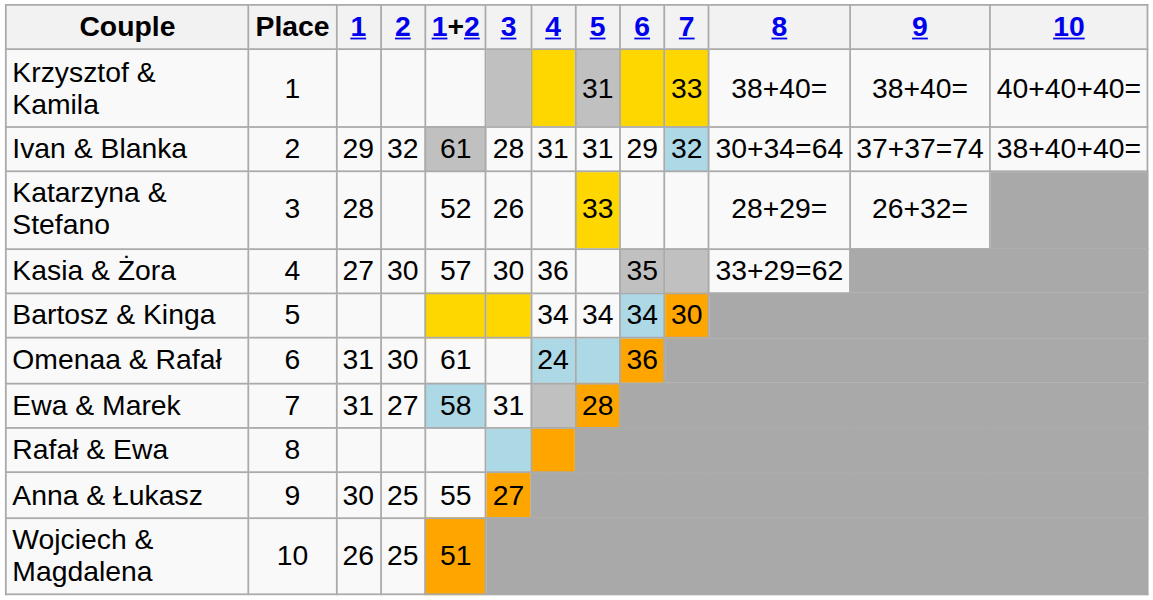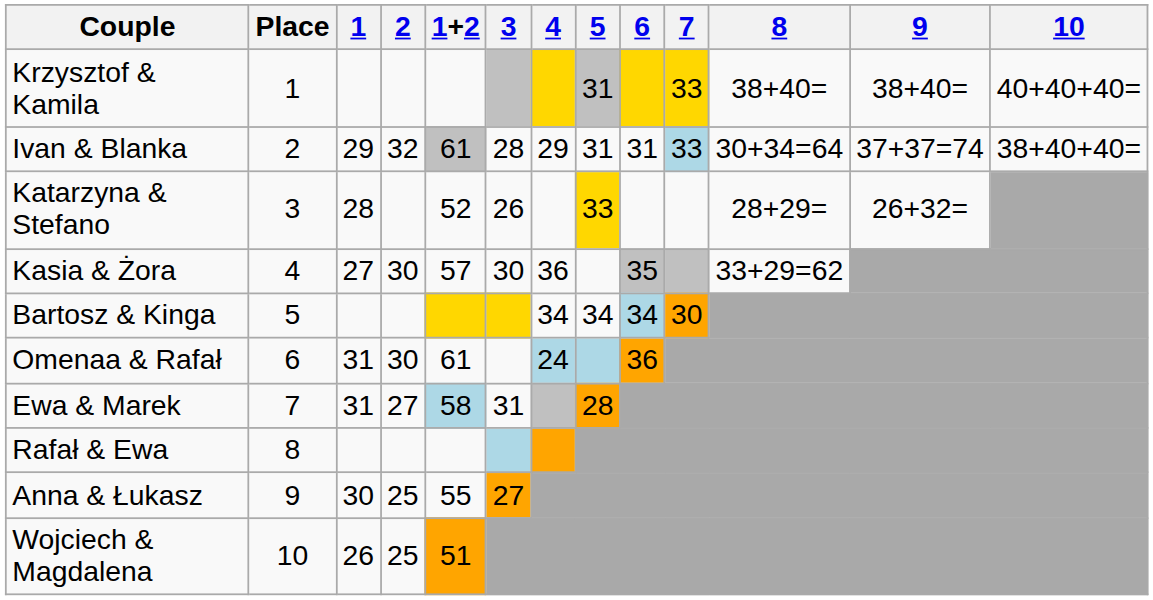Ivan & Blanka | 4: 31 -> 29
Ivan & Blanka | 6: 29 -> 31
Ivan & Blanka | 7: 32 -> 33
